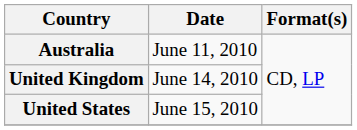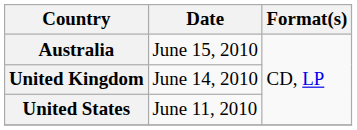Australia | Date: June 11, 2010 -> June 15, 2010
United States | Date: June 15, 2010 -> June 11, 2010
